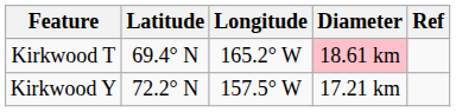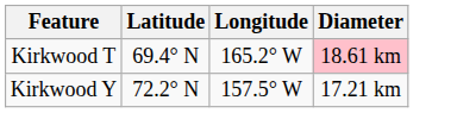- column: Ref
